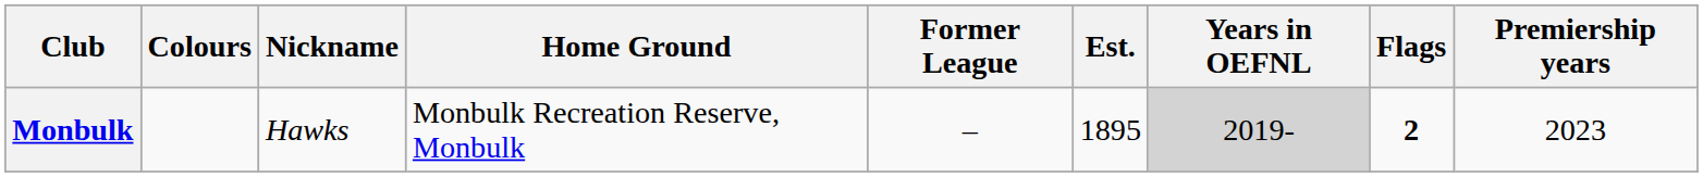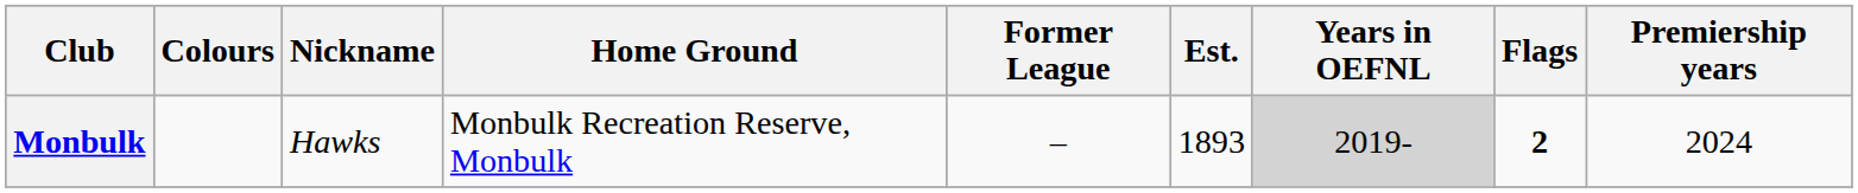Monbulk | Est.: 1895 -> 1893
Monbulk | Premiership years: 2023 -> 2024
